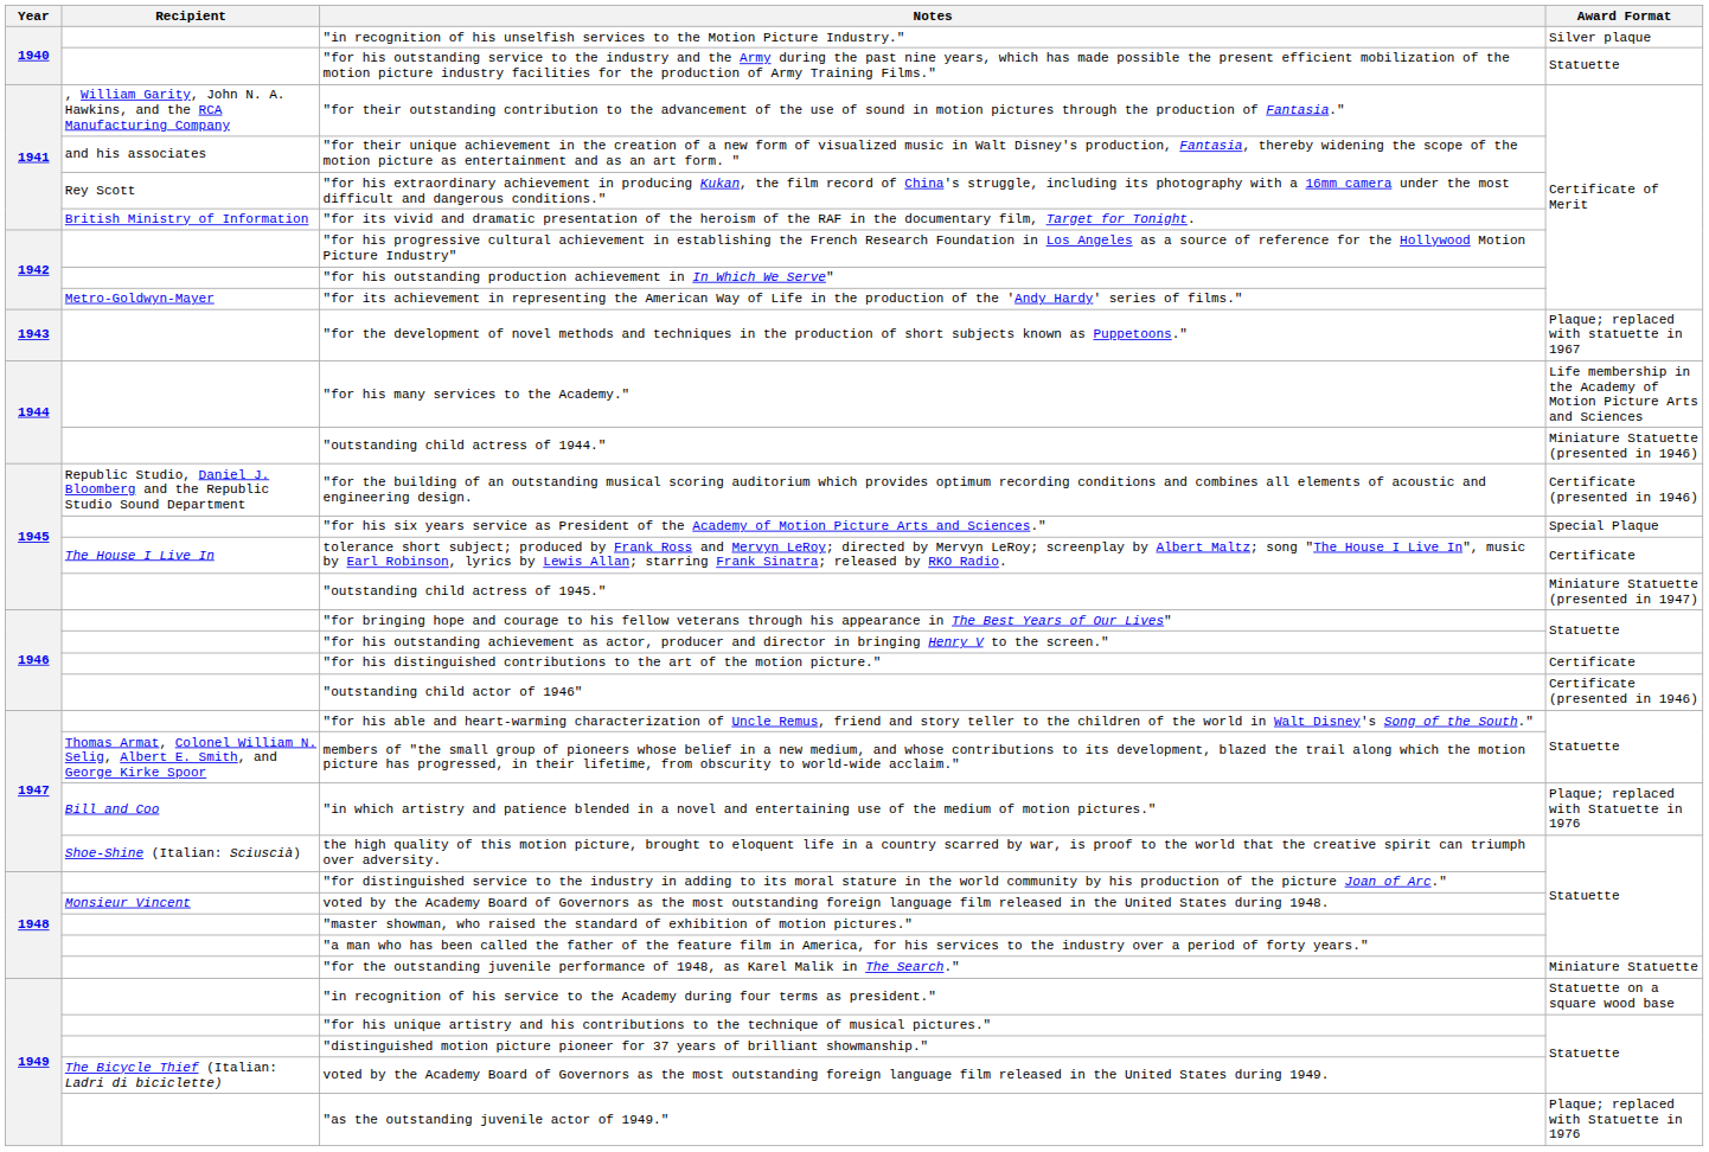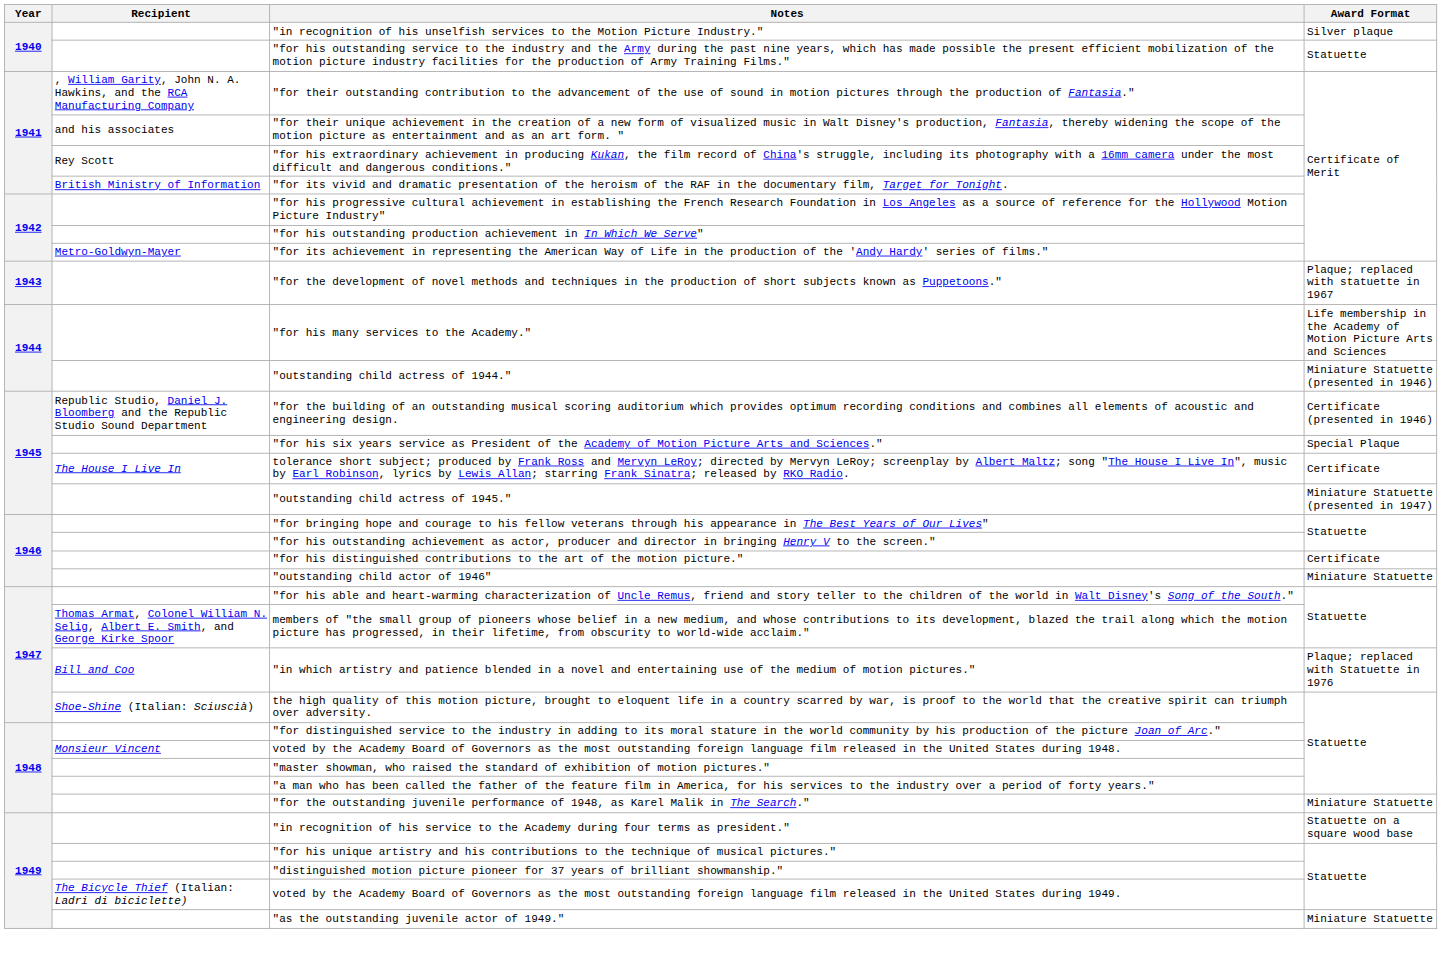"outstanding child actor of 1946" | Award Format: Certificate (presented in 1946) -> Miniature Statuette
"as the outstanding juvenile actor of 1949." | Award Format: Plaque; replaced with Statuette in 1976 -> Miniature Statuette
